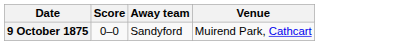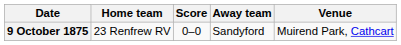+ column: Home team | 23 Renfrew RV
